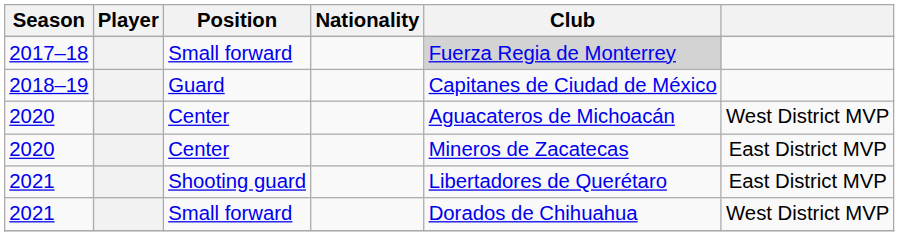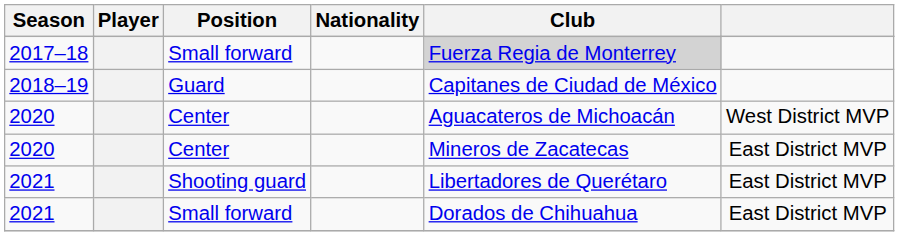2021 / Small forward | column 6: West District MVP -> East District MVP
